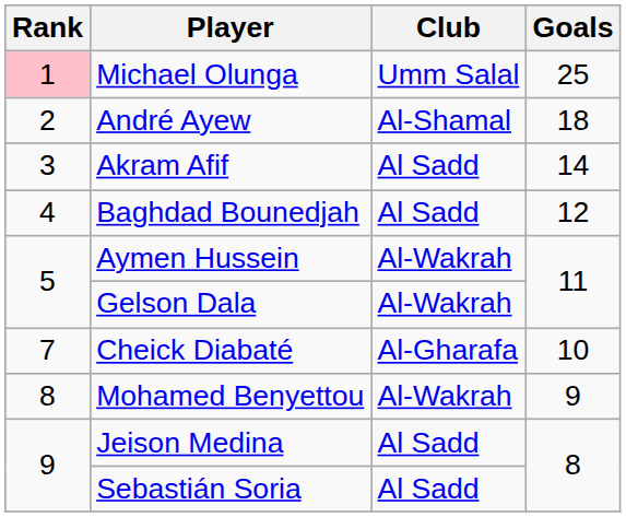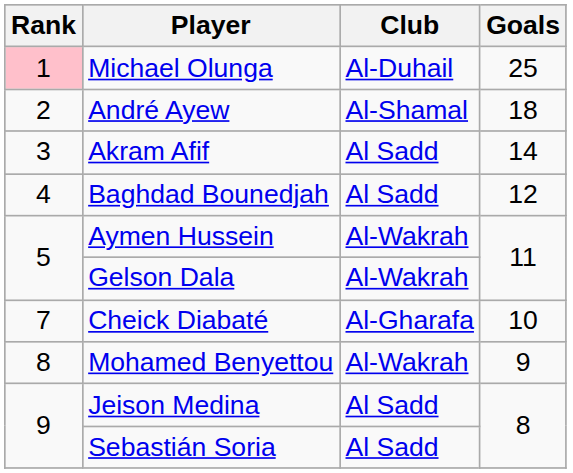Michael Olunga | Club: Umm Salal -> Al-Duhail
